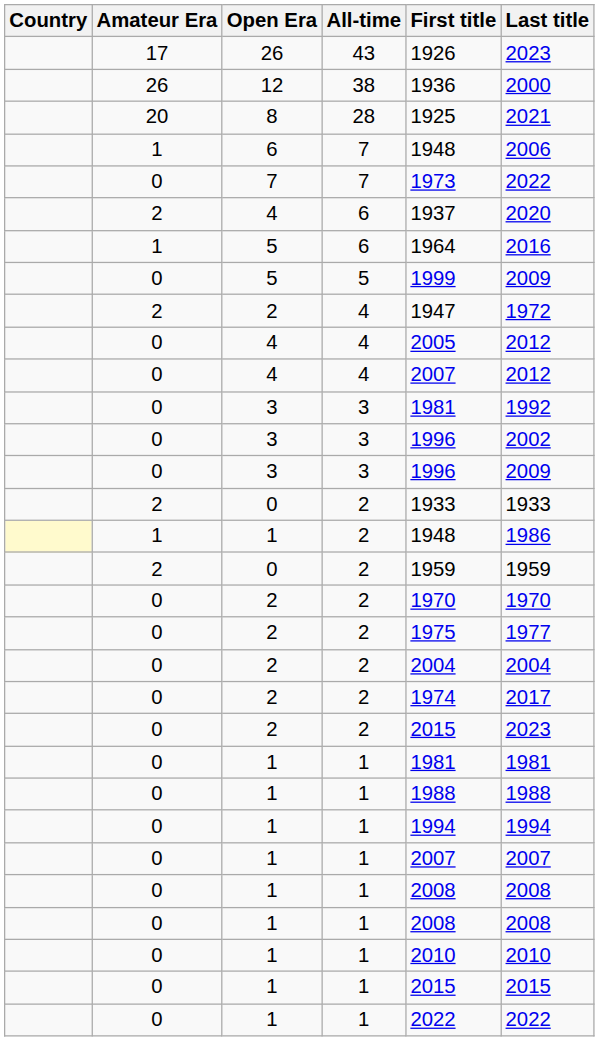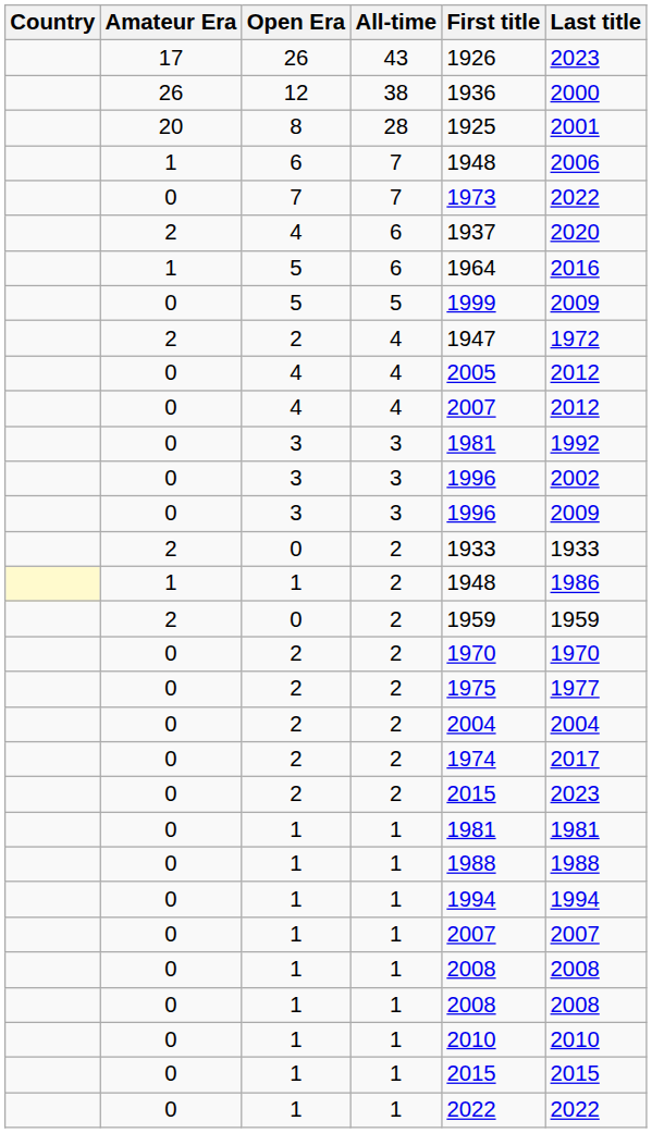8 | Last title: 2021 -> 2001
